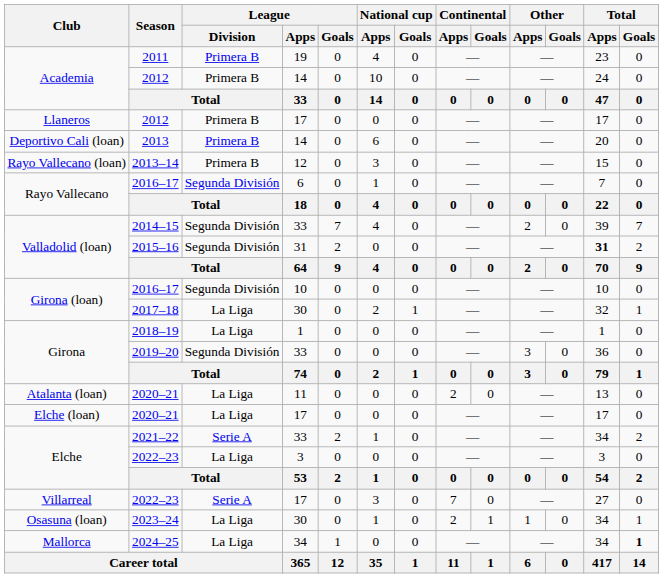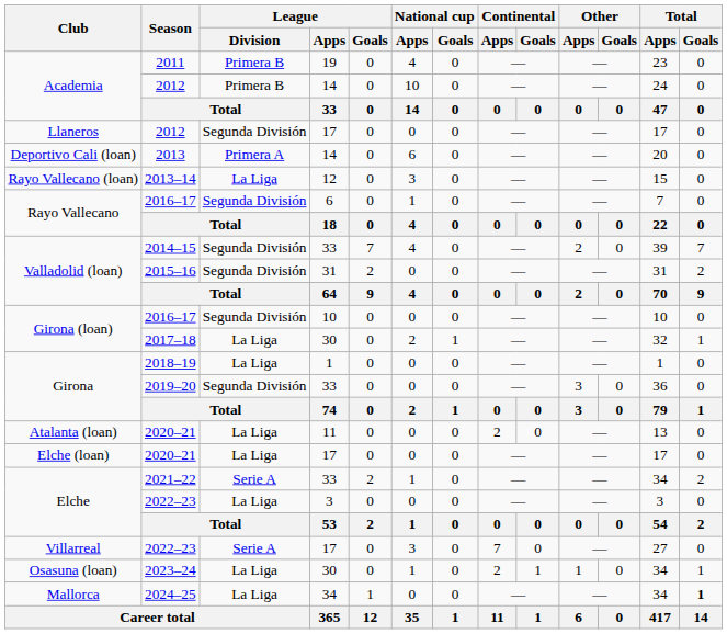Llaneros / 2012 | League / Division: Primera B -> Segunda División
2013 | League / Division: Primera B -> Primera A
2013–14 | League / Division: Primera B -> La Liga
2015–16 | Total / Apps: bold -> normal
